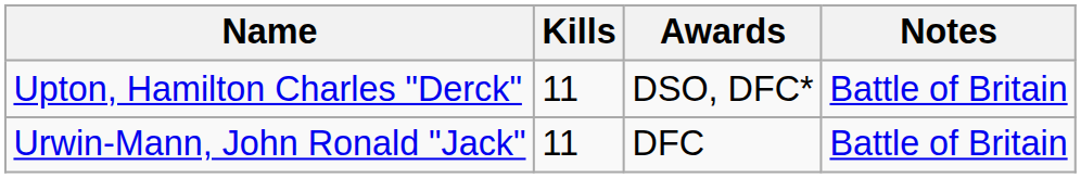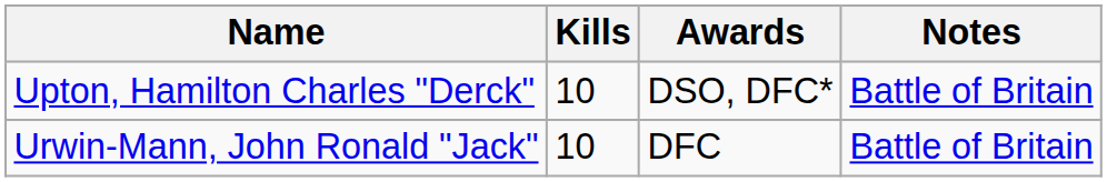Upton, Hamilton Charles "Derck" | Kills: 11 -> 10
Urwin-Mann, John Ronald "Jack" | Kills: 11 -> 10
